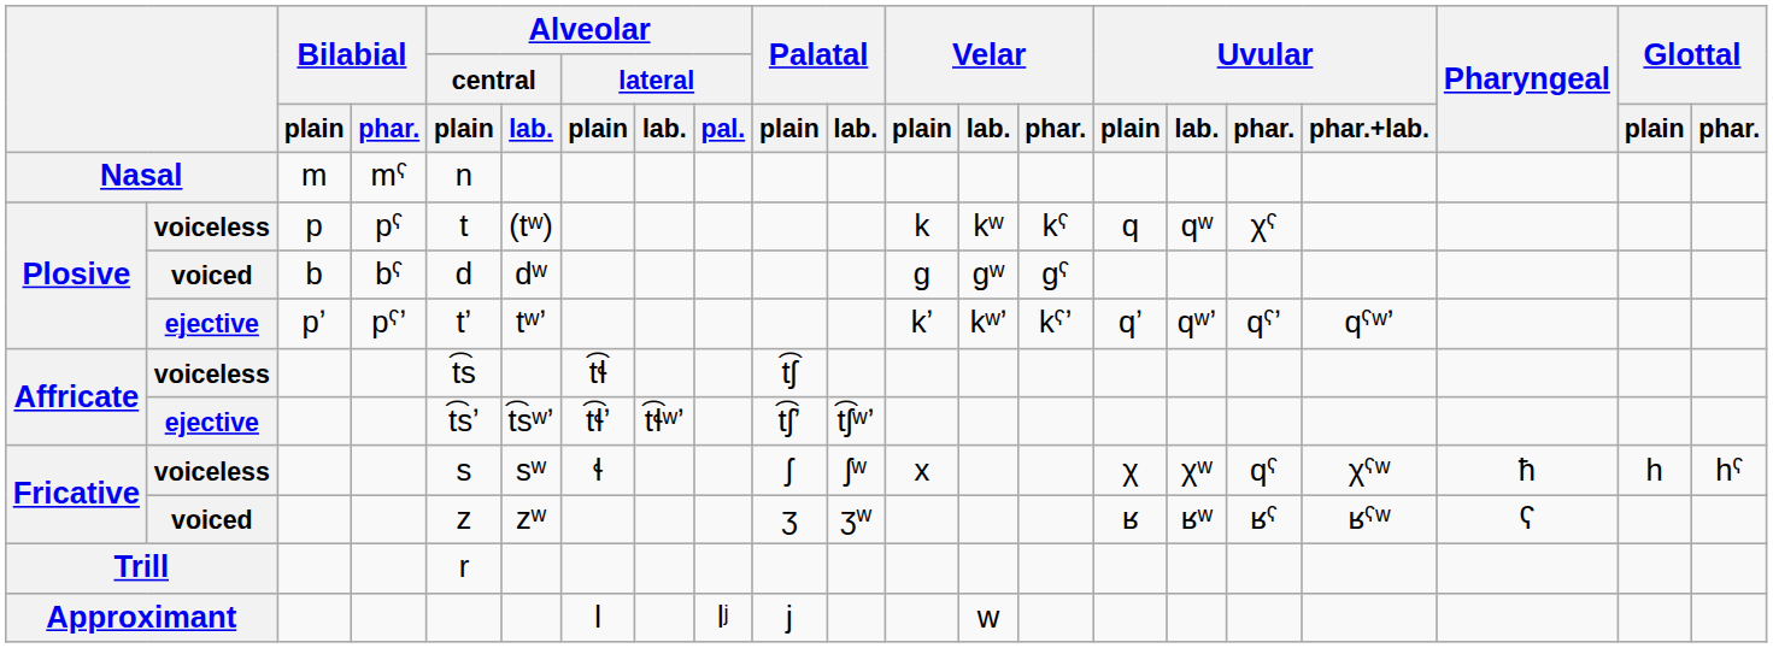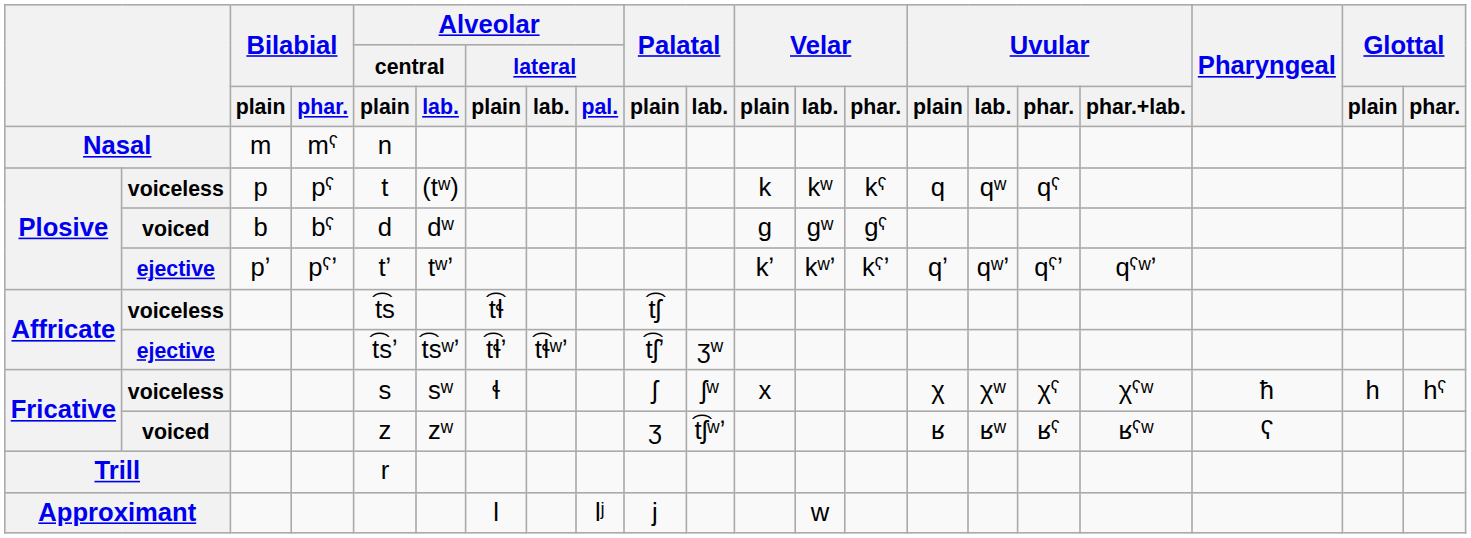Plosive / voiceless | Uvular / phar.: χˤ -> qˤ
Affricate / ejective | Palatal / lab.: t͡ʃʷʼ -> ʒʷ
Fricative / voiceless | Uvular / phar.: qˤ -> χˤ
Fricative / voiced | Palatal / lab.: ʒʷ -> t͡ʃʷʼ
